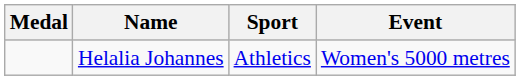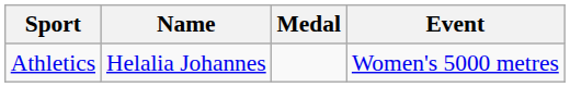columns swapped: Medal <-> Sport
